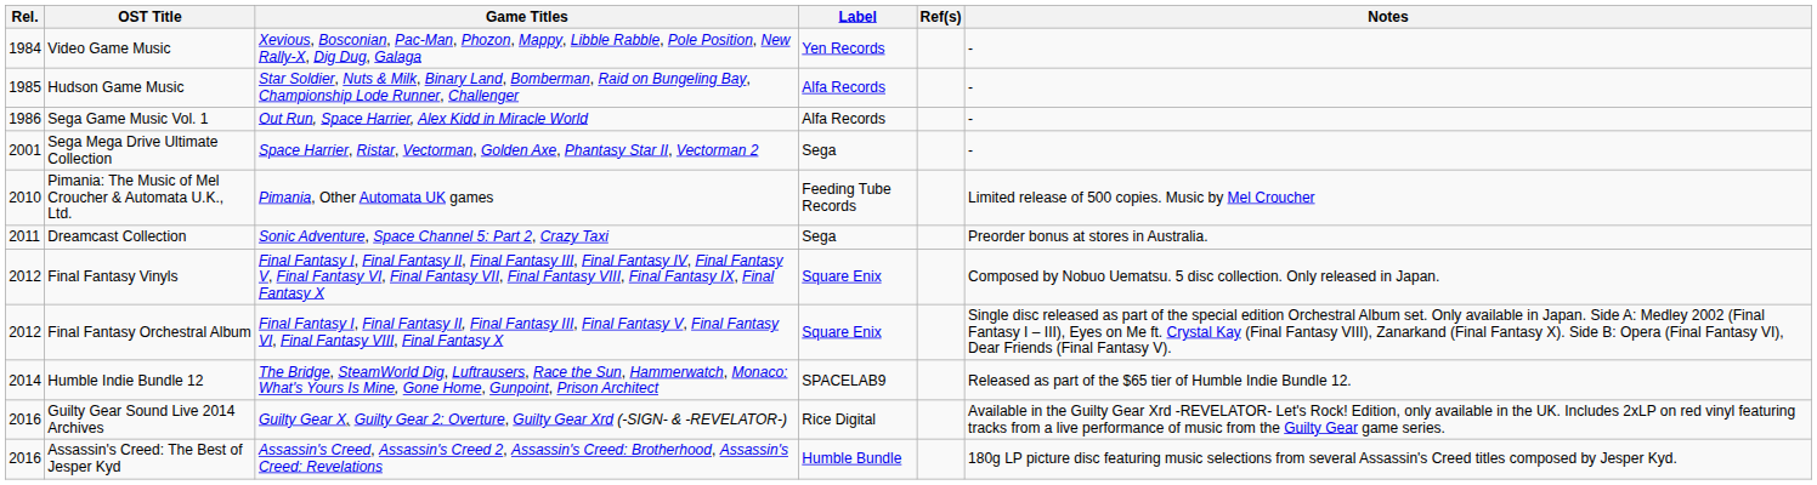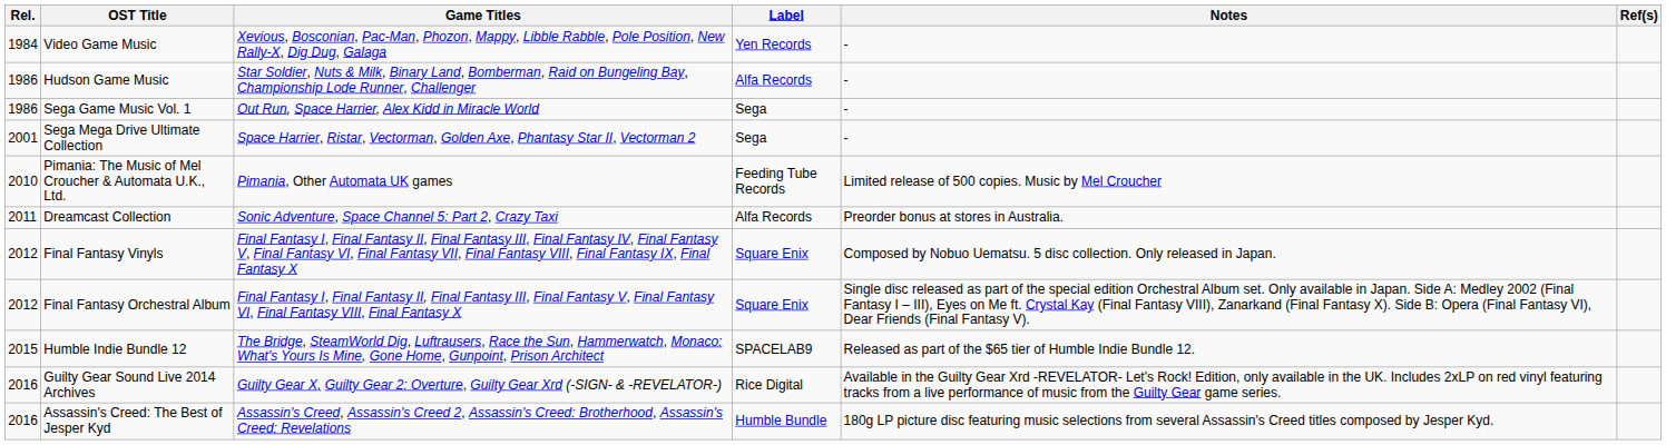columns swapped: Notes <-> Ref(s)
Hudson Game Music | Rel.: 1985 -> 1986
Sega Game Music Vol. 1 | Label: Alfa Records -> Sega
Dreamcast Collection | Label: Sega -> Alfa Records
Humble Indie Bundle 12 | Rel.: 2014 -> 2015
